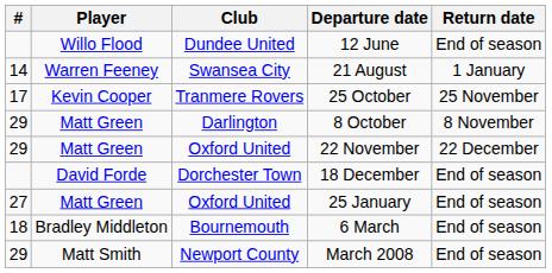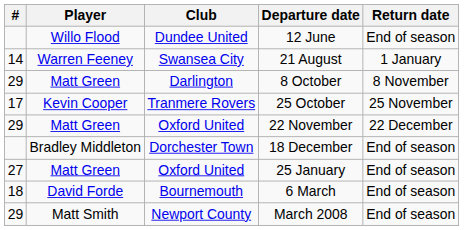rows swapped: 8 October <-> 25 October
18 December | Player: David Forde -> Bradley Middleton
6 March | Player: Bradley Middleton -> David Forde
